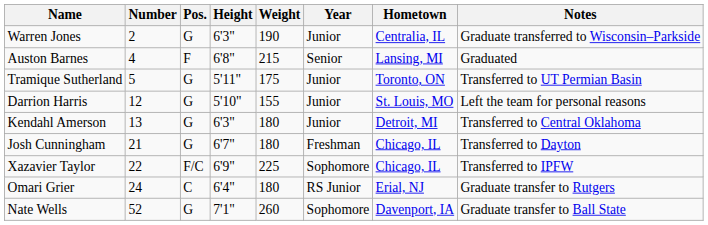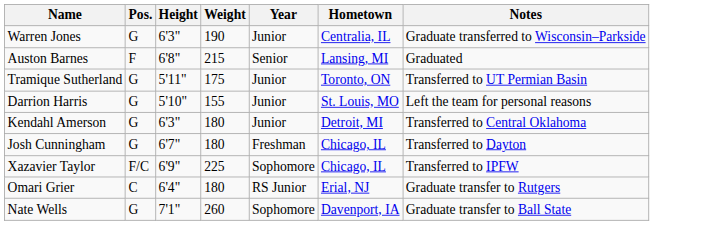- column: Number | 2 | 4 | 5 | 12 | 13 | 21 | 22 | 24 | 52
